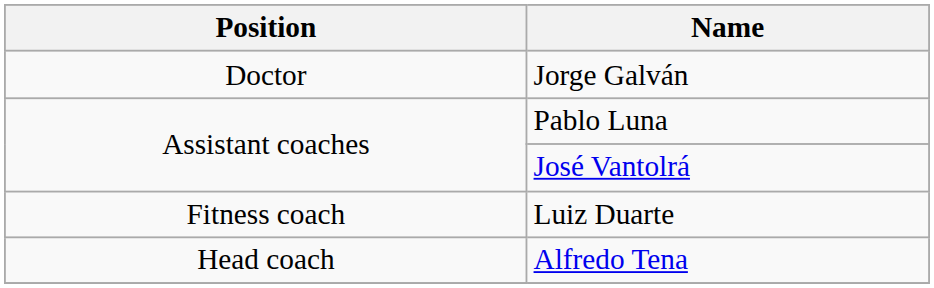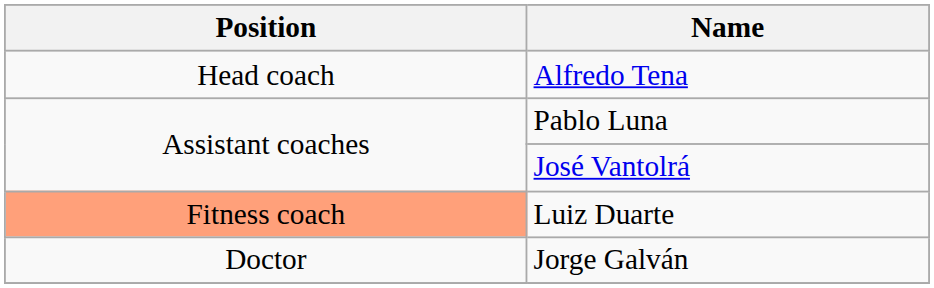rows swapped: Alfredo Tena <-> Jorge Galván
Luiz Duarte | Position: no background -> lightsalmon background
